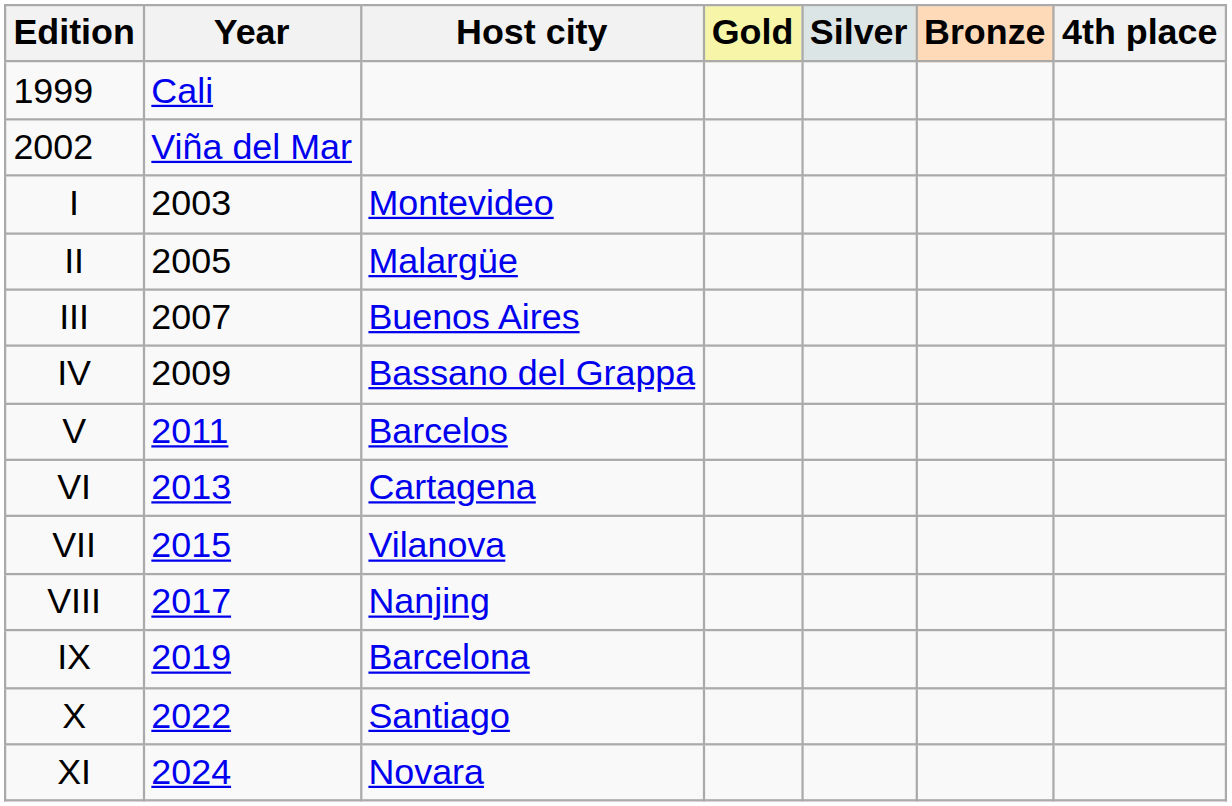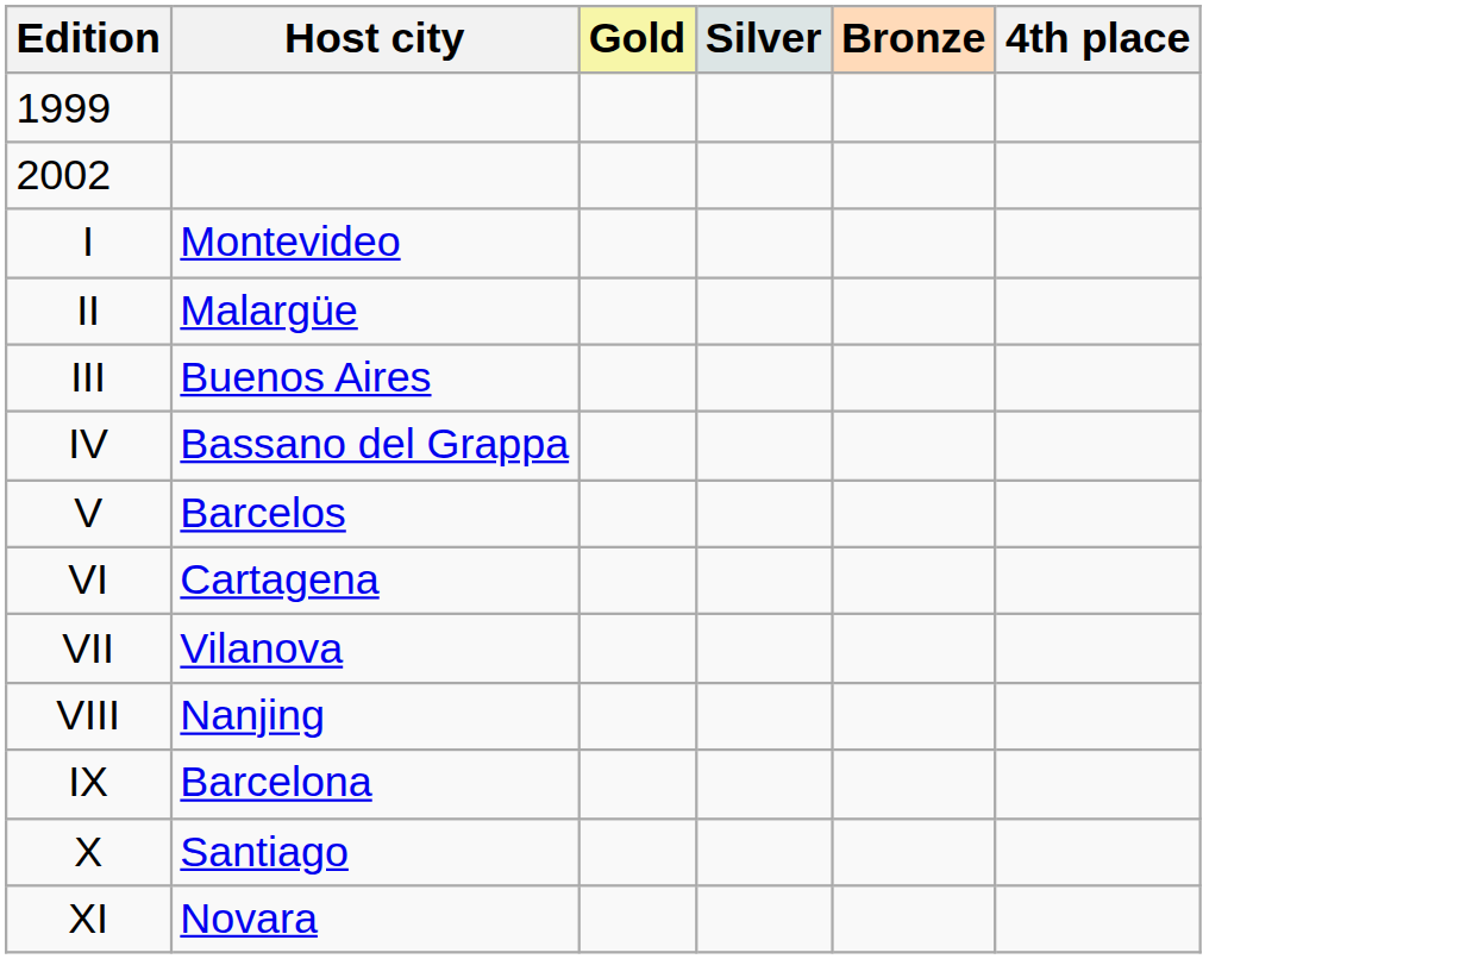- column: Year | Cali | Viña del Mar | 2003 | 2005 | 2007 | 2009 | 2011 | 2013 | 2015 | 2017 | 2019 | 2022 | 2024
